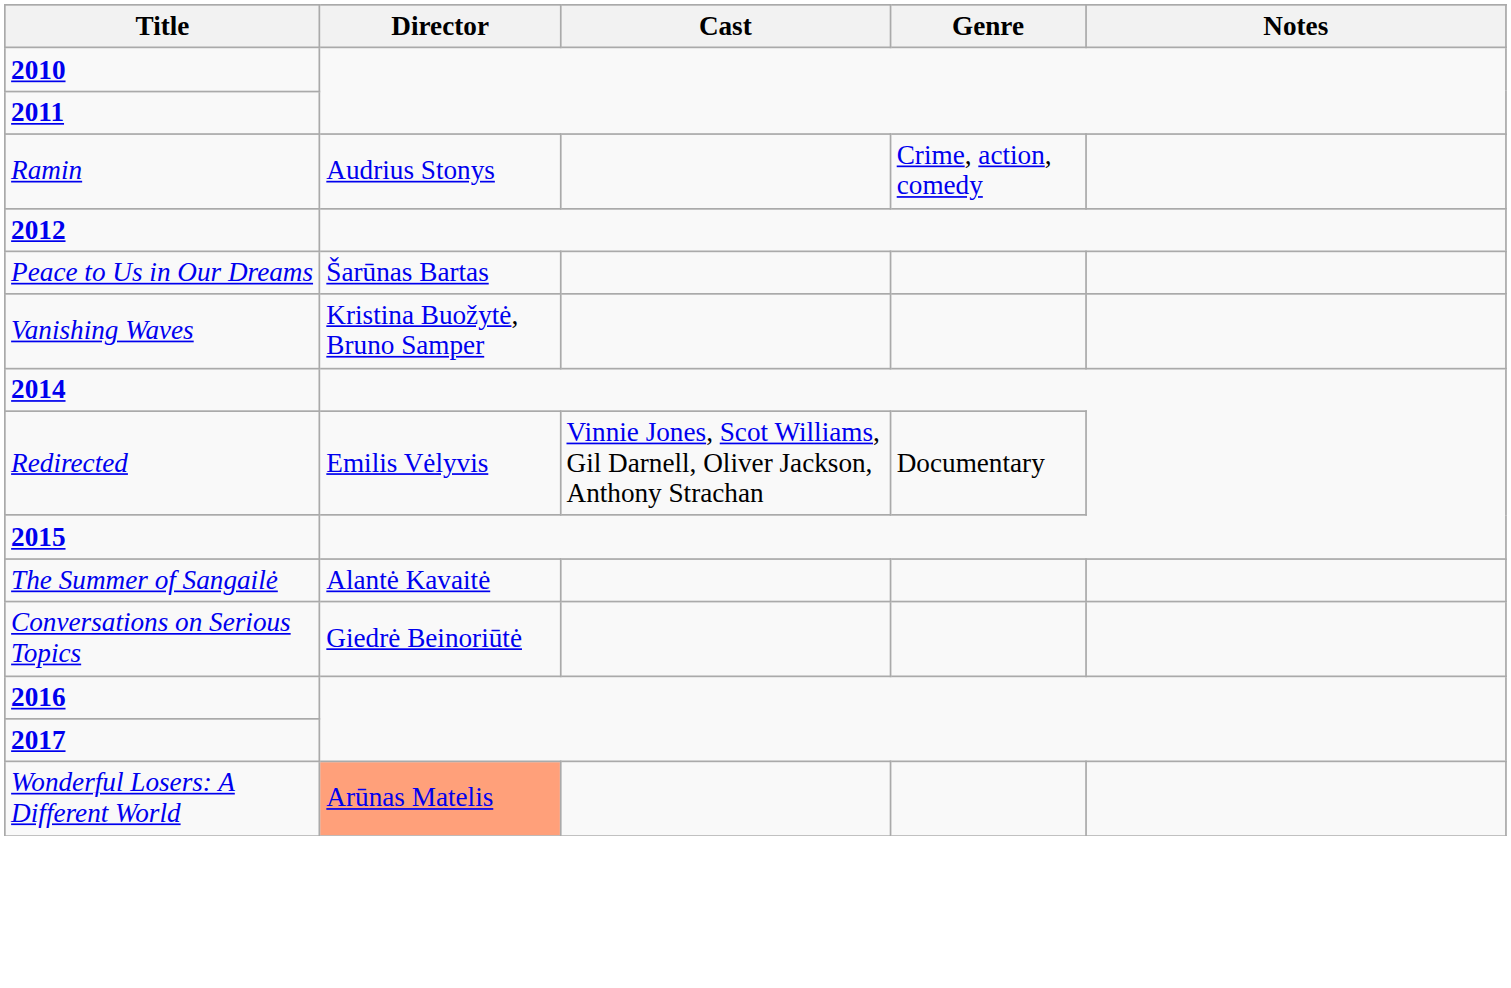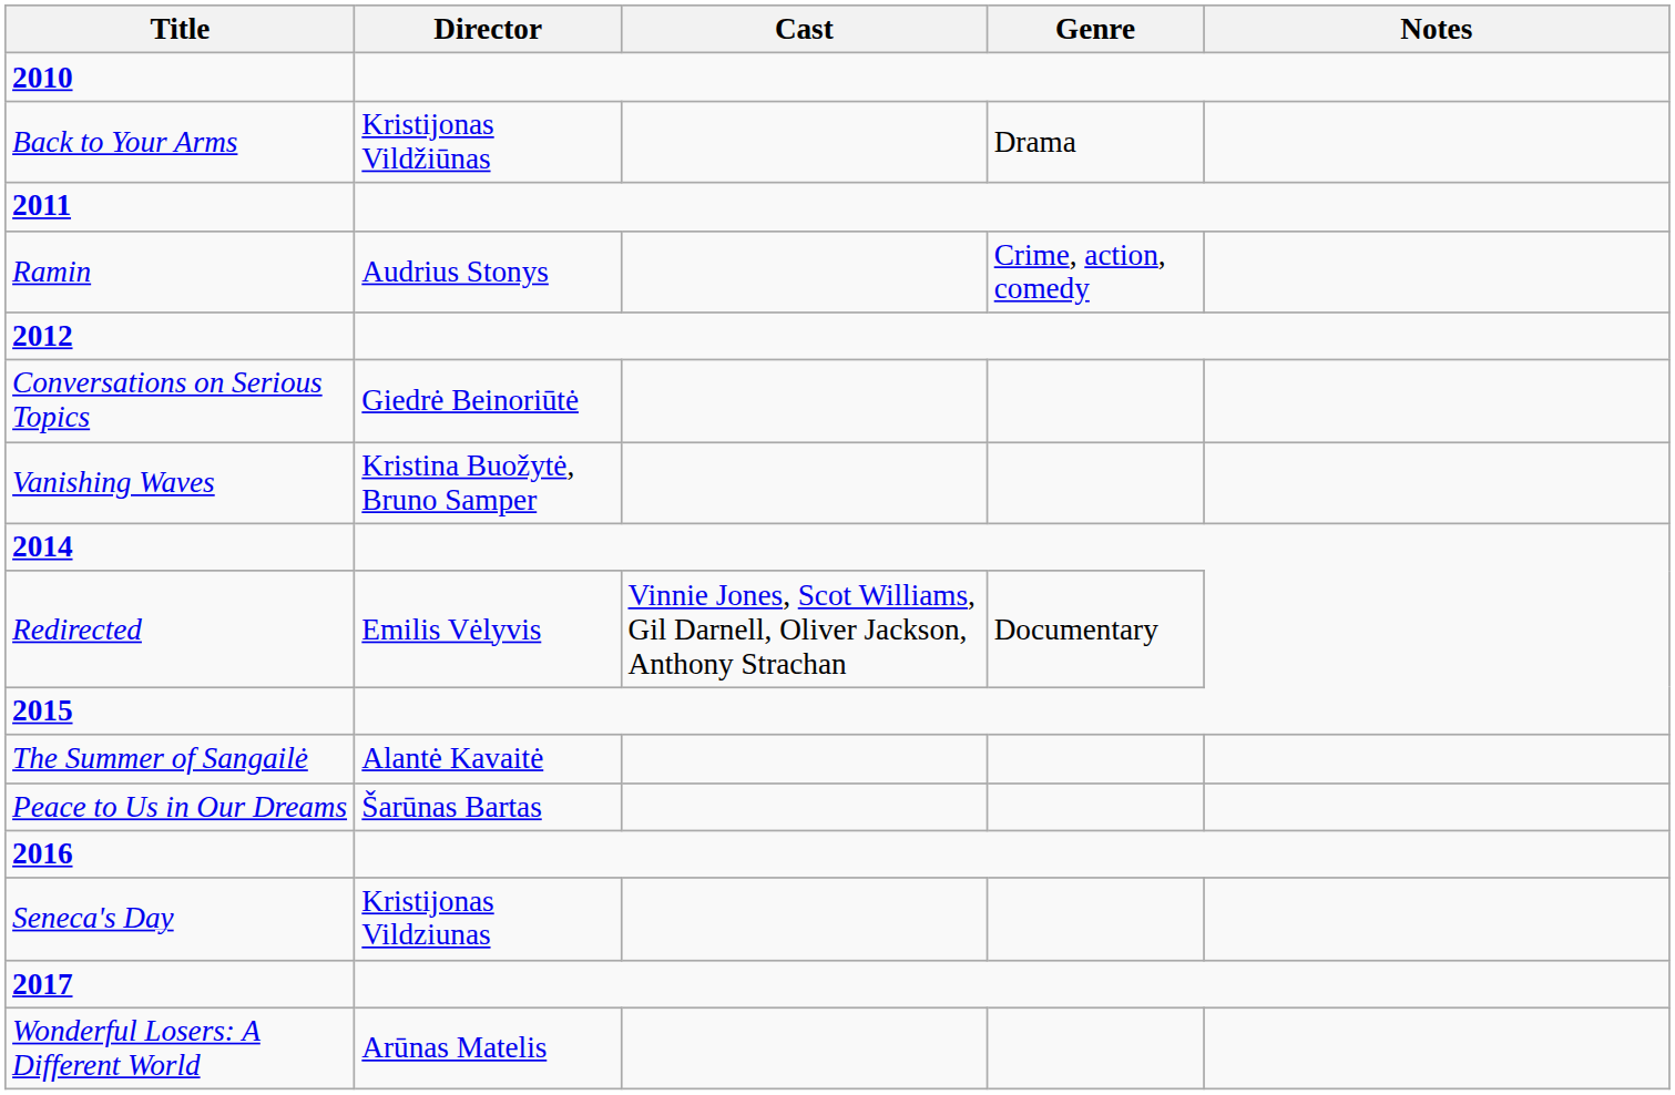+ row: Back to Your Arms | Kristijonas Vildžiūnas | Drama
rows swapped: Conversations on Serious Topics <-> Peace to Us in Our Dreams
+ row: Seneca's Day | Kristijonas Vildziunas
Wonderful Losers: A Different World | Director: lightsalmon background -> no background
